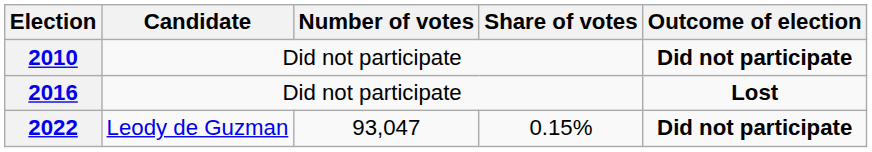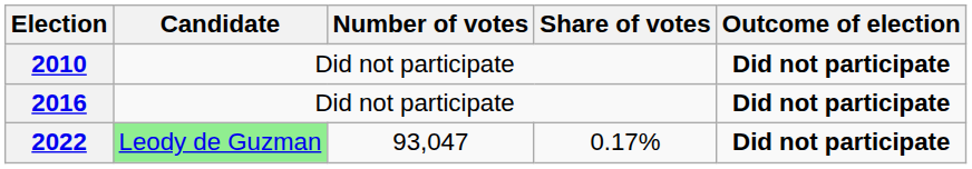2016 | Outcome of election: Lost -> Did not participate
2022 | Candidate: no background -> lightgreen background
2022 | Share of votes: 0.15% -> 0.17%
